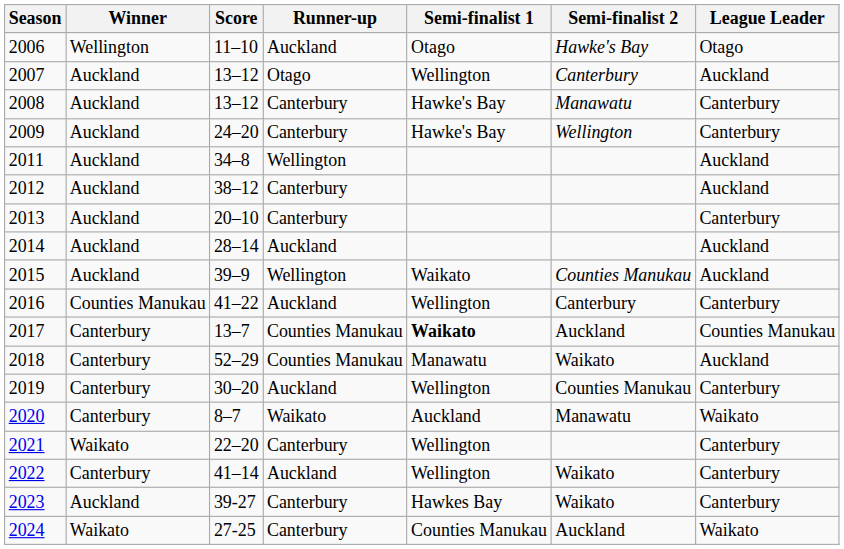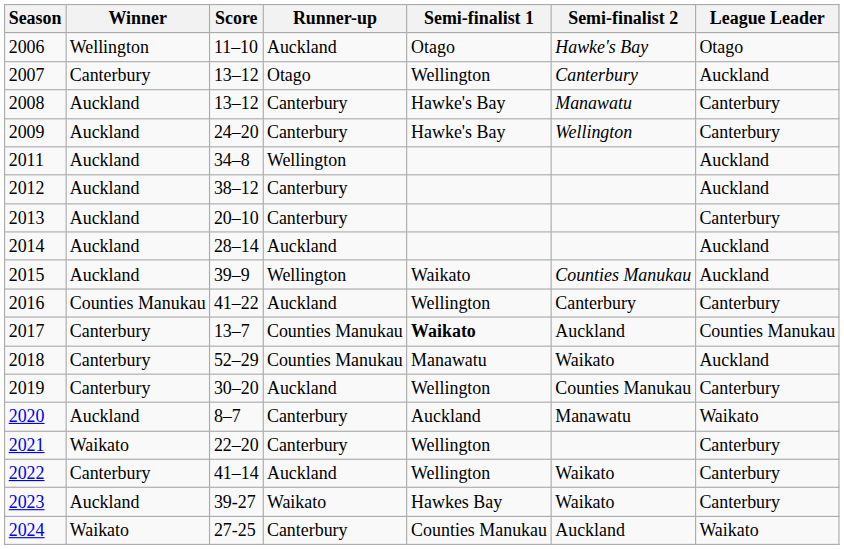2007 | Winner: Auckland -> Canterbury
2020 | Winner: Canterbury -> Auckland
2020 | Runner-up: Waikato -> Canterbury
2023 | Runner-up: Canterbury -> Waikato
